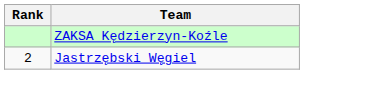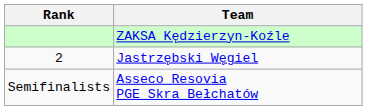+ row: Semifinalists | Asseco Resovia PGE Skra Bełchatów
